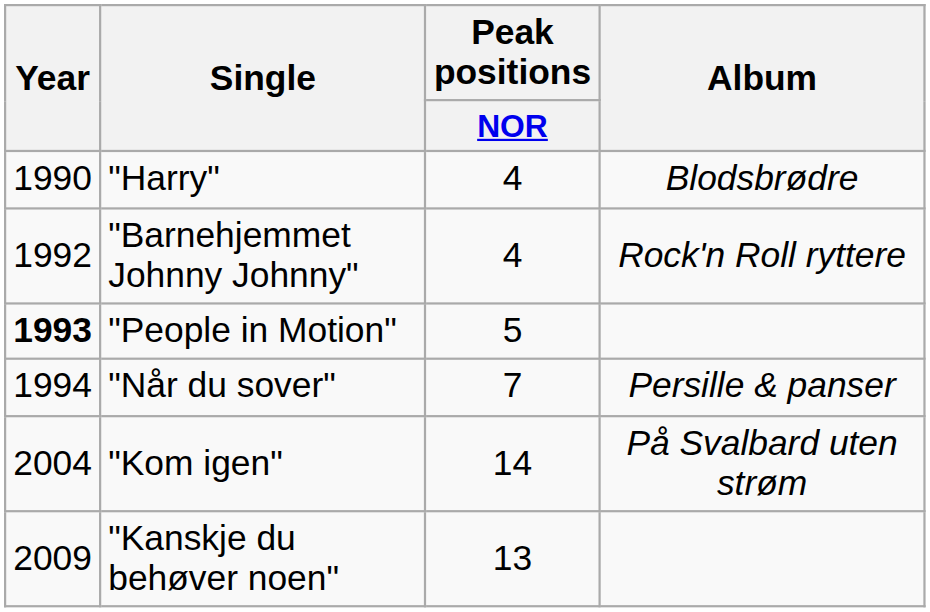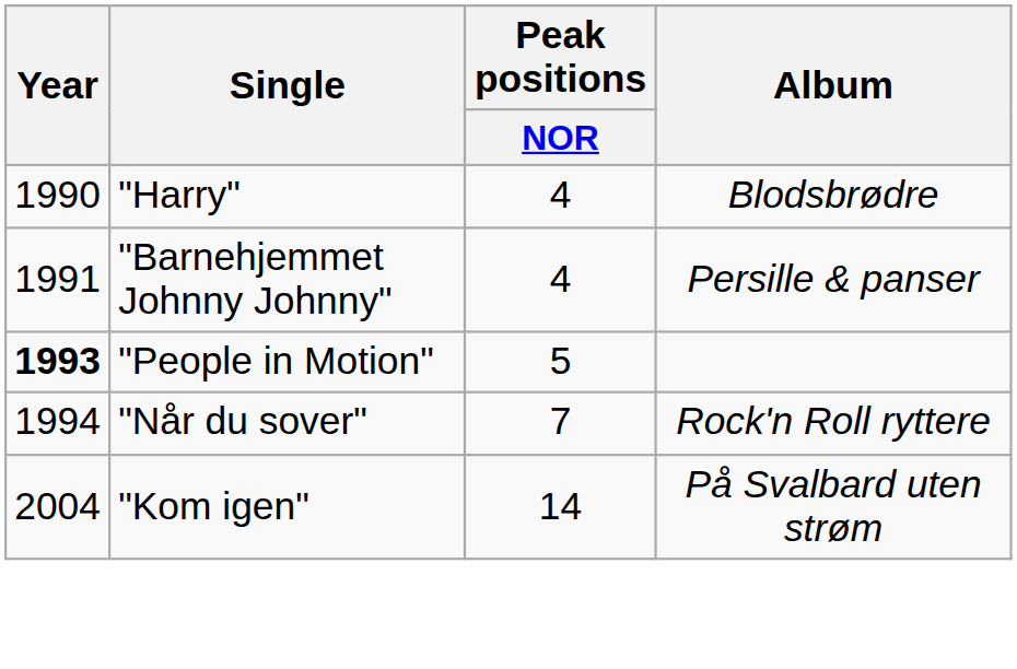"Barnehjemmet Johnny Johnny" | Year: 1992 -> 1991
"Barnehjemmet Johnny Johnny" | Album: Rock'n Roll ryttere -> Persille & panser
"Når du sover" | Album: Persille & panser -> Rock'n Roll ryttere
- row: 2009 | "Kanskje du behøver noen" | 13
